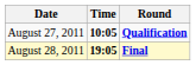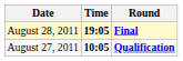rows swapped: August 27, 2011 <-> August 28, 2011
